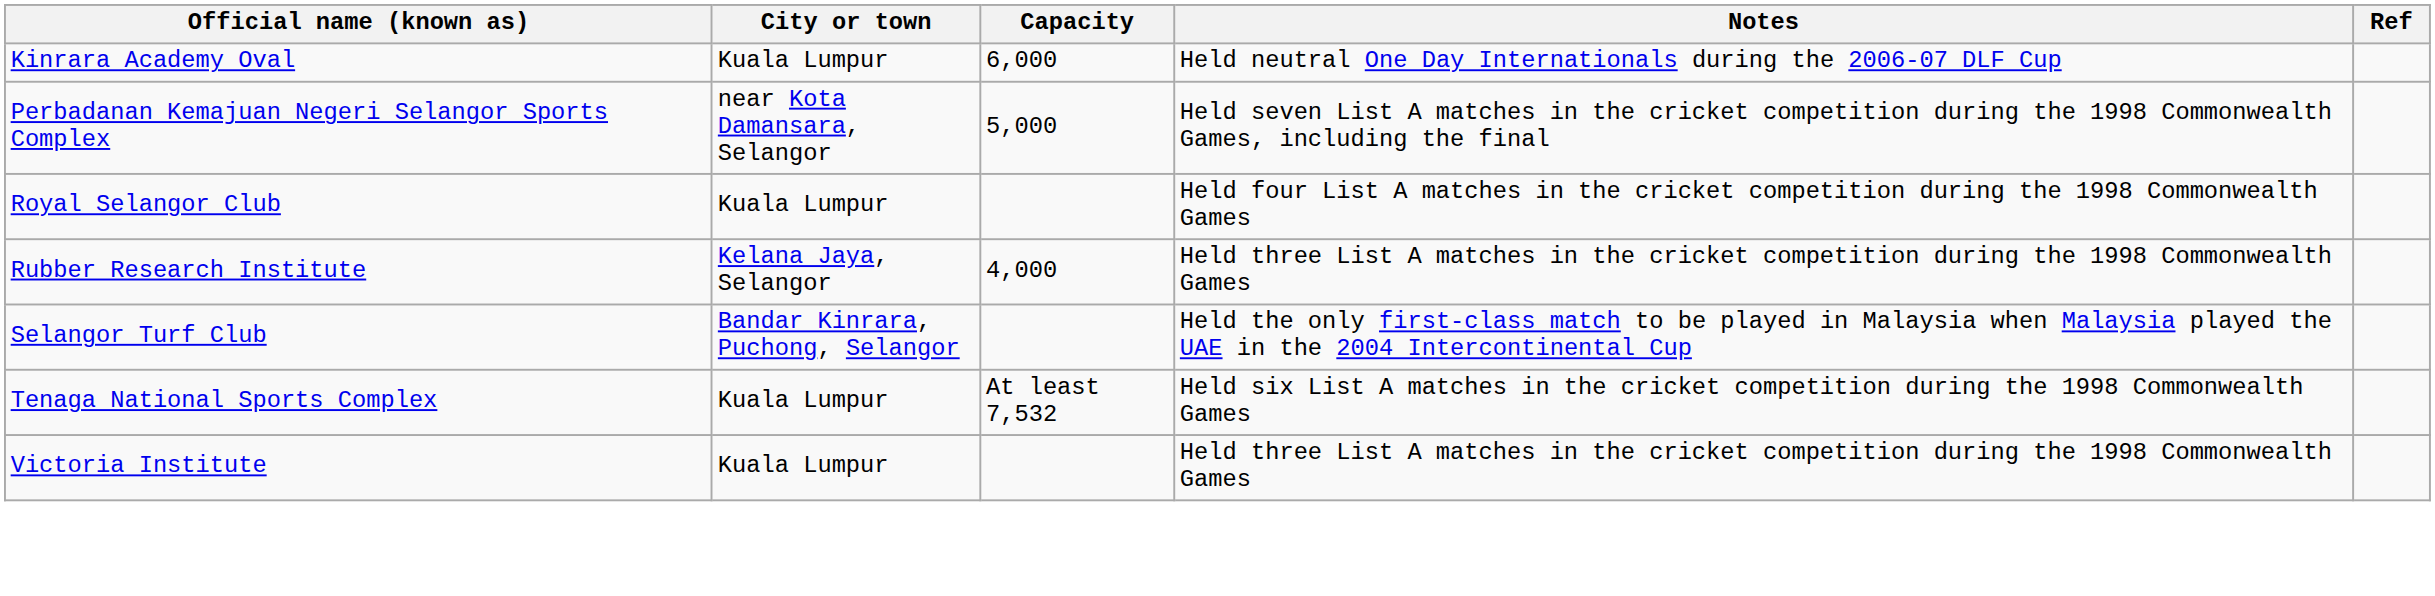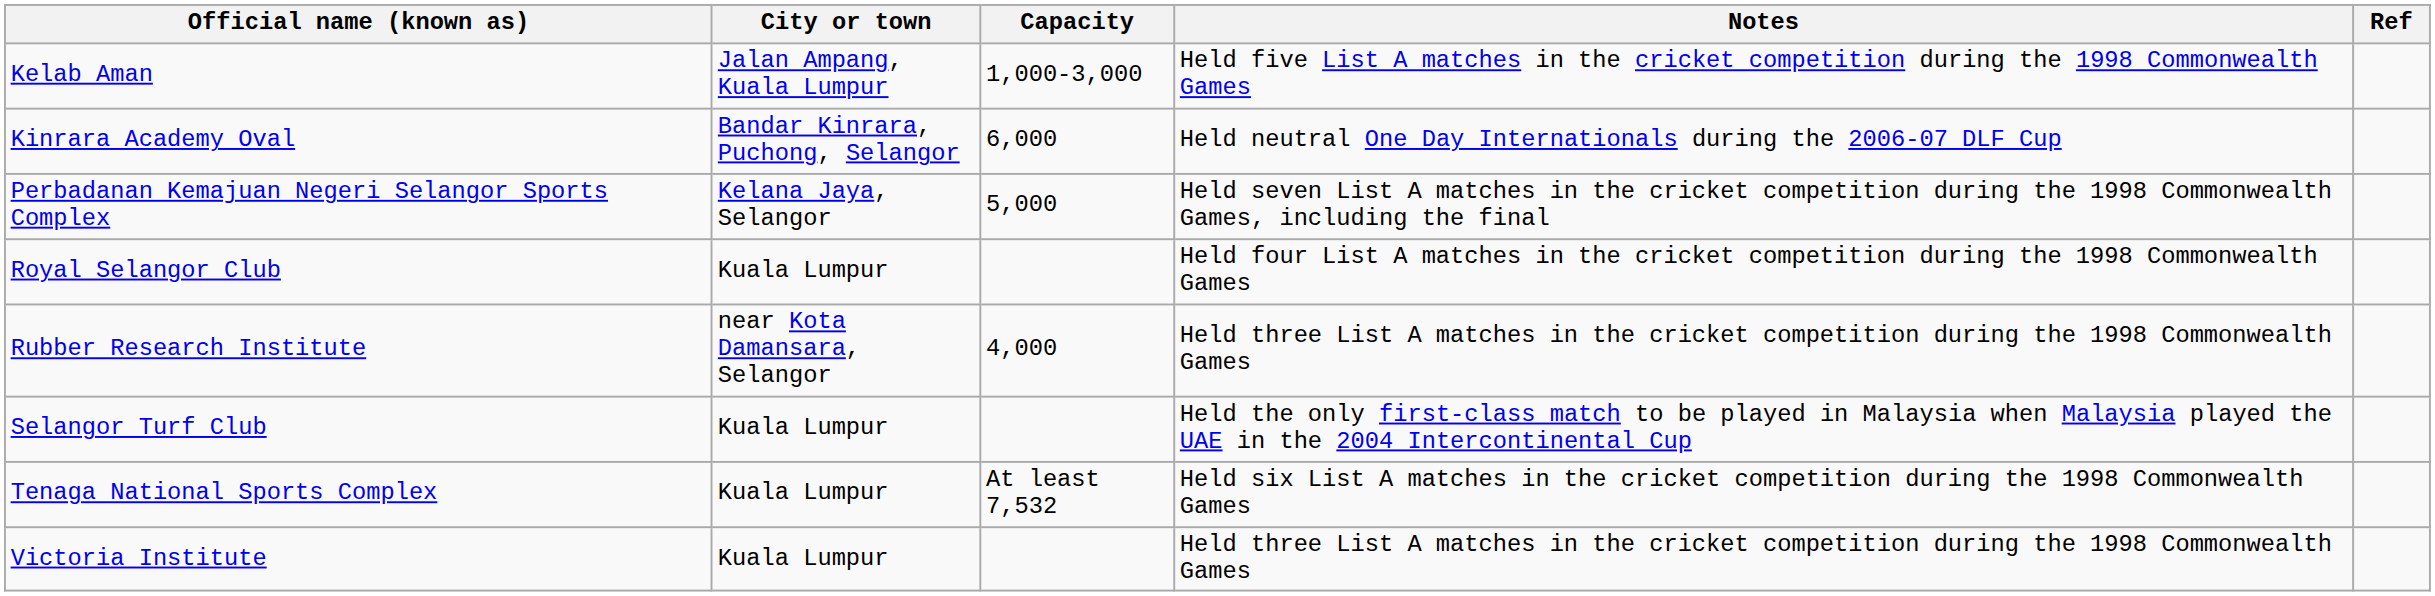+ row: Kelab Aman | Jalan Ampang, Kuala Lumpur | 1,000-3,000 | Held five List A matches in the cricket competition during the 1998 Commonwealth Games
Kinrara Academy Oval | City or town: Kuala Lumpur -> Bandar Kinrara, Puchong, Selangor
Perbadanan Kemajuan Negeri Selangor Sports Complex | City or town: near Kota Damansara, Selangor -> Kelana Jaya, Selangor
Rubber Research Institute | City or town: Kelana Jaya, Selangor -> near Kota Damansara, Selangor
Selangor Turf Club | City or town: Bandar Kinrara, Puchong, Selangor -> Kuala Lumpur
